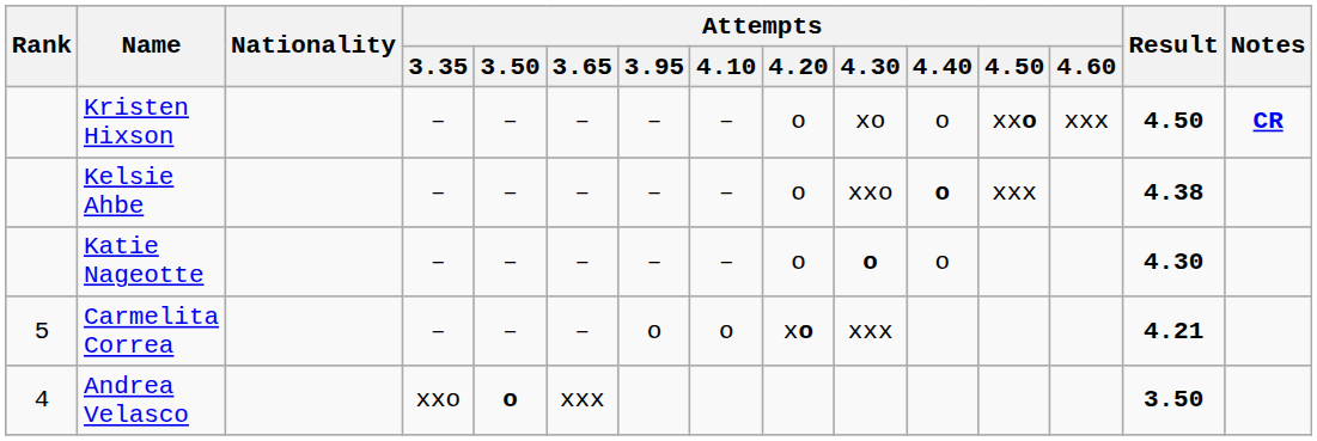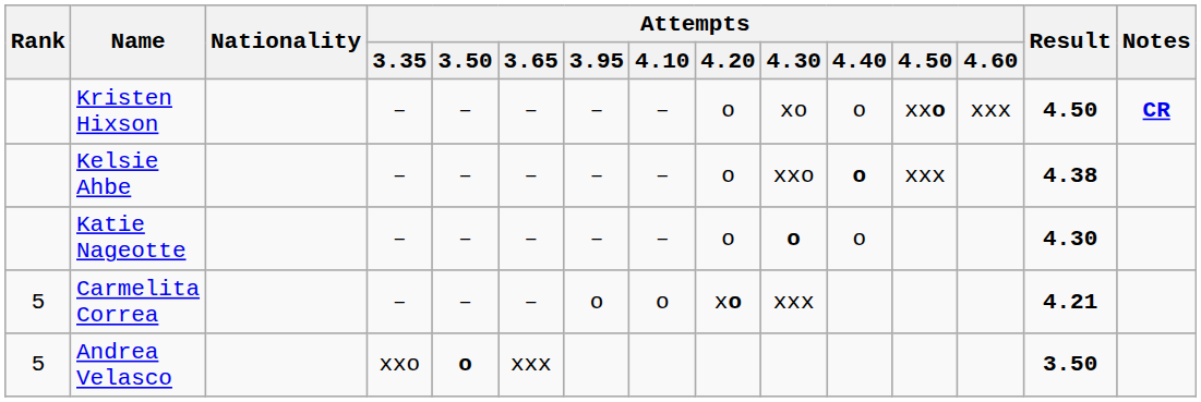Andrea Velasco | Rank: 4 -> 5
